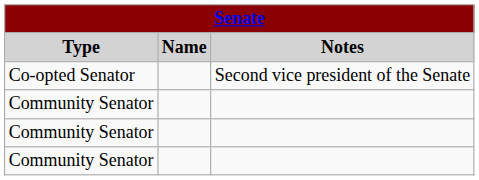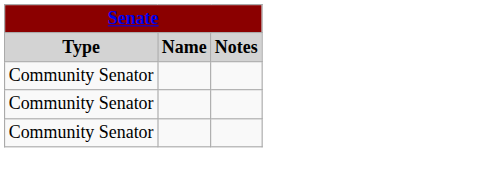- row: Co-opted Senator | Second vice president of the Senate
